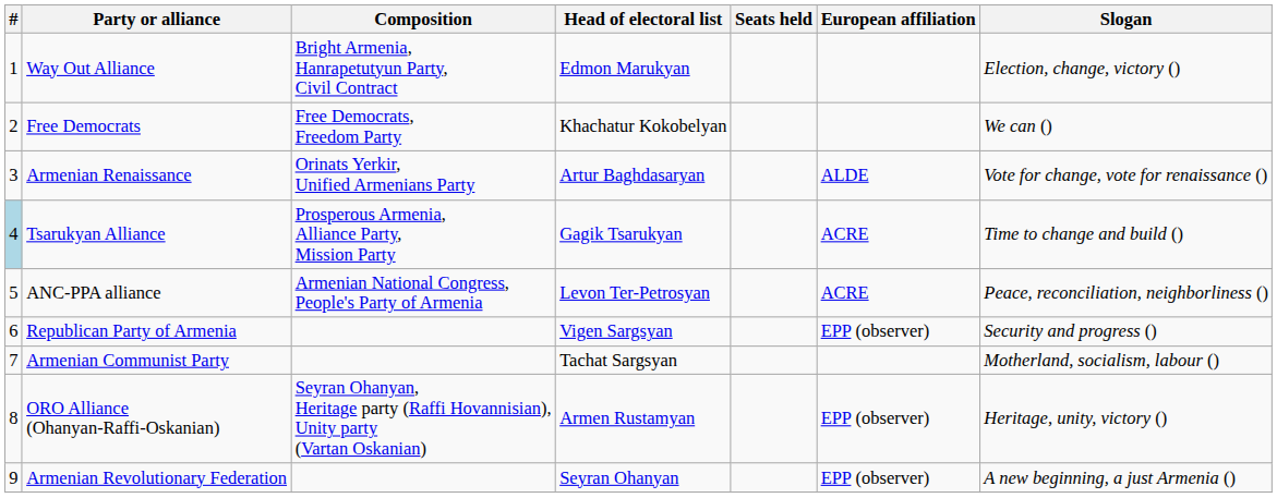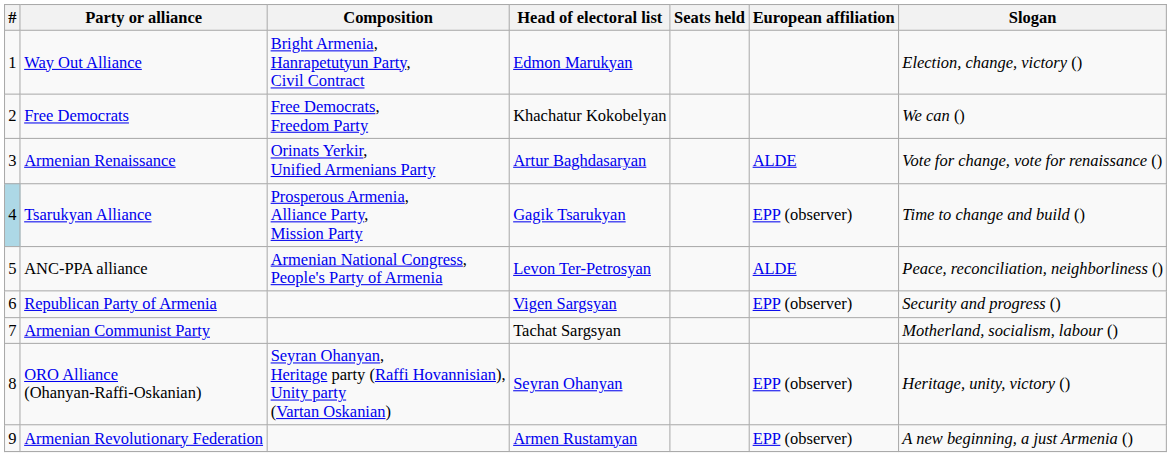Tsarukyan Alliance | European affiliation: ACRE -> EPP (observer)
ANC-PPA alliance | European affiliation: ACRE -> ALDE
ORO Alliance (Ohanyan-Raffi-Oskanian) | Head of electoral list: Armen Rustamyan -> Seyran Ohanyan
Armenian Revolutionary Federation | Head of electoral list: Seyran Ohanyan -> Armen Rustamyan
